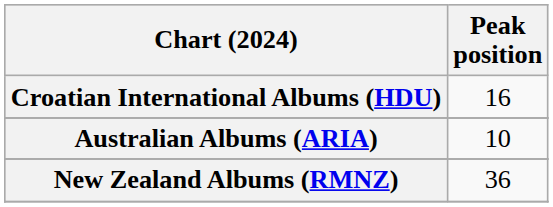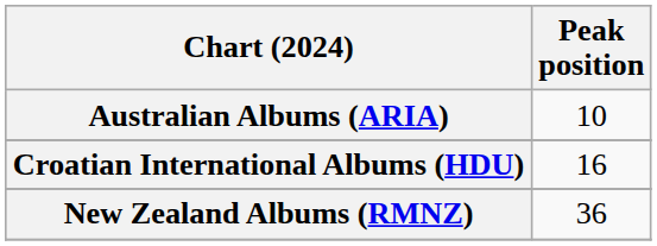rows swapped: Australian Albums (ARIA) <-> Croatian International Albums (HDU)
